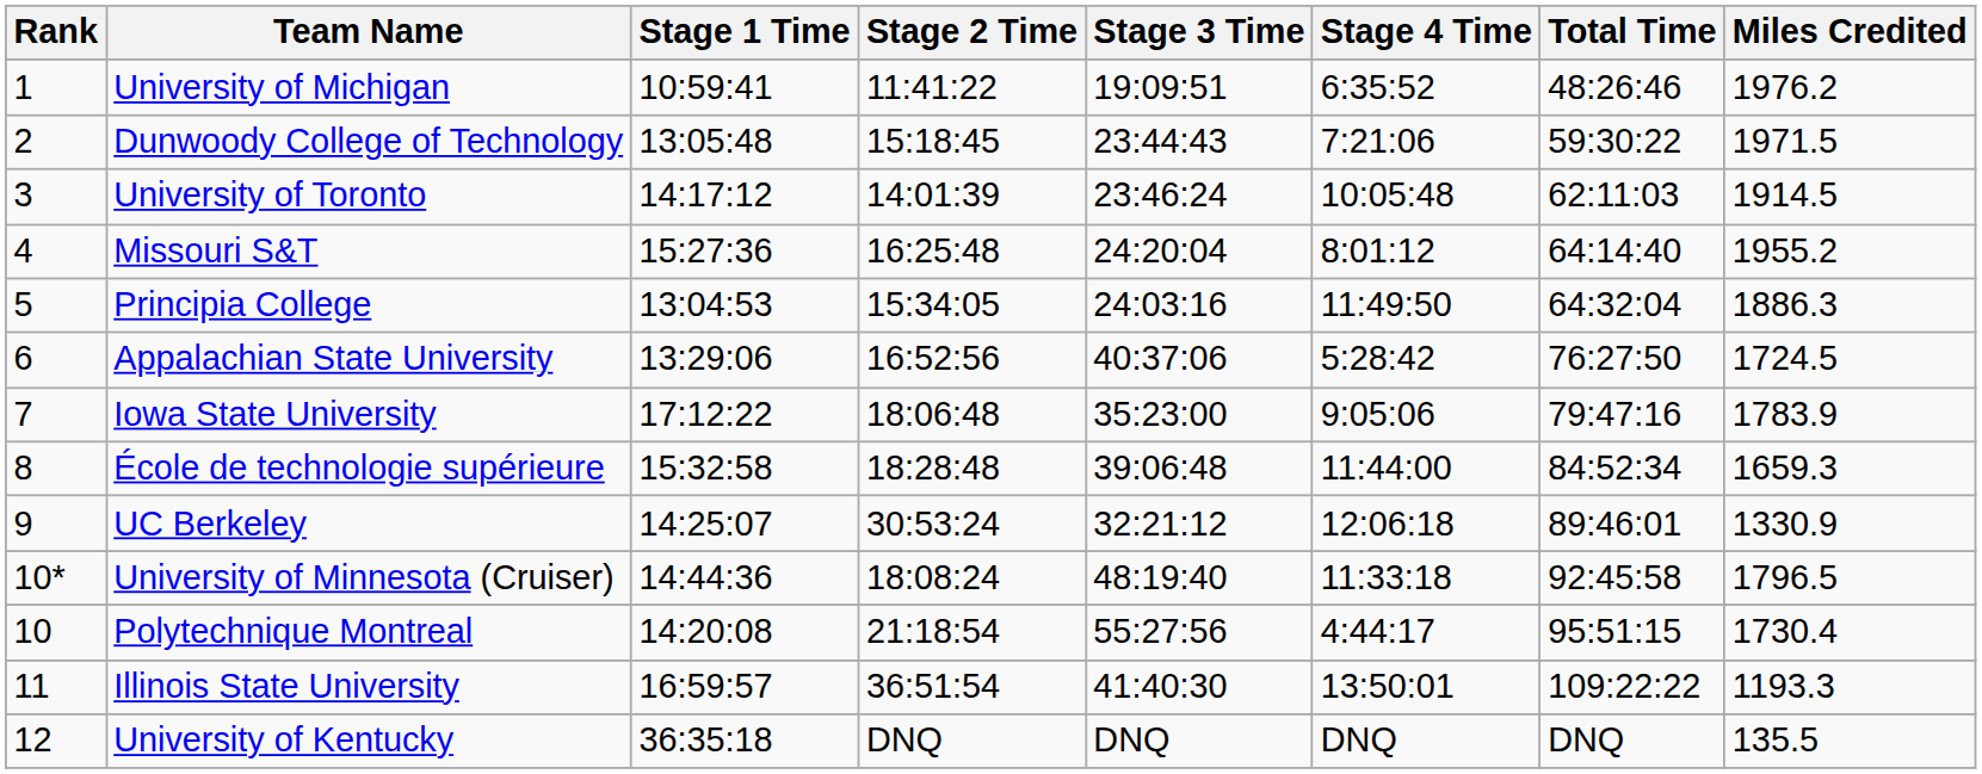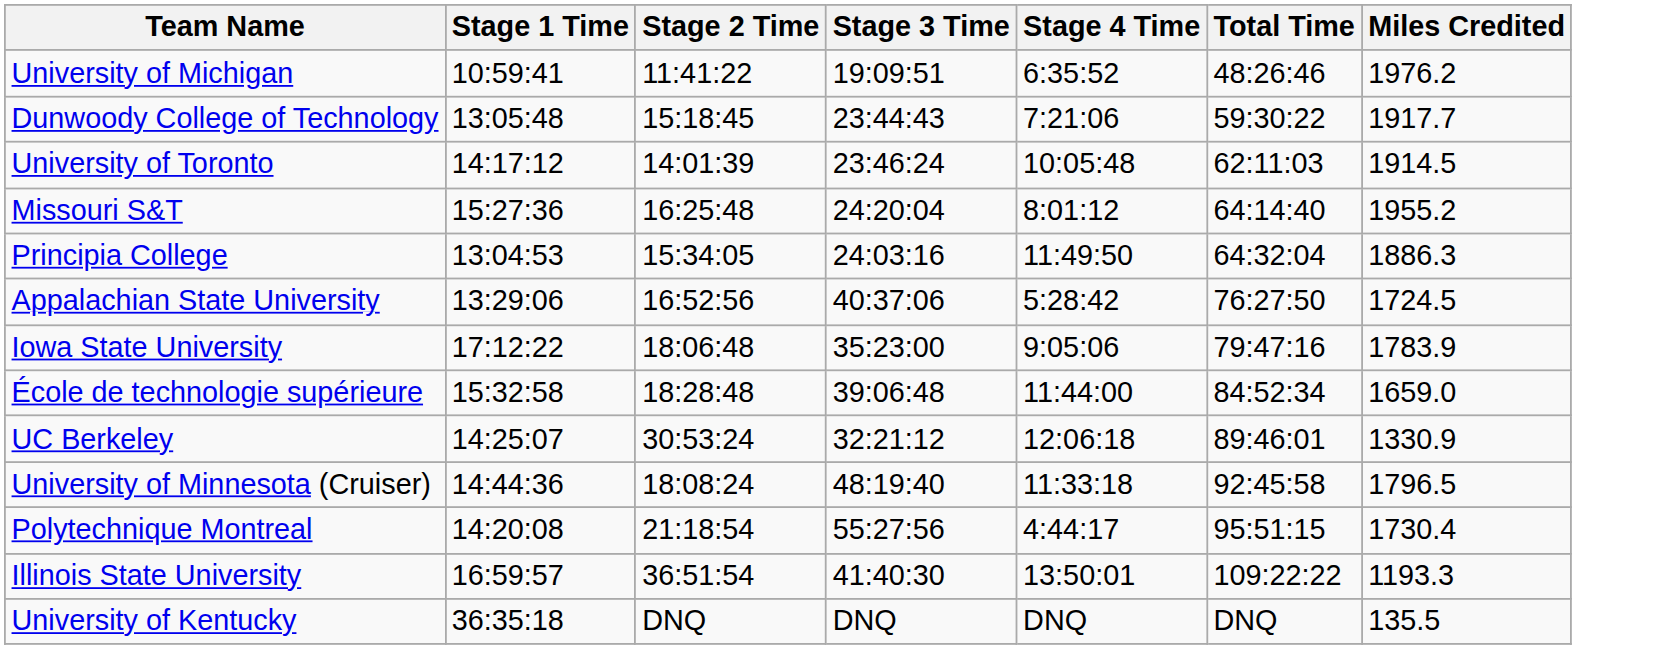- column: Rank | 1 | 2 | 3 | 4 | 5 | 6 | 7 | 8 | 9 | 10* | 10 | 11 | 12
Dunwoody College of Technology | Miles Credited: 1971.5 -> 1917.7
École de technologie supérieure | Miles Credited: 1659.3 -> 1659.0
